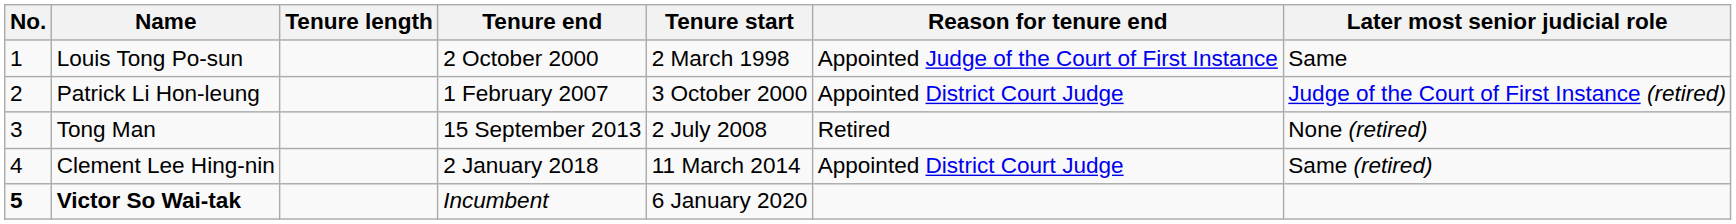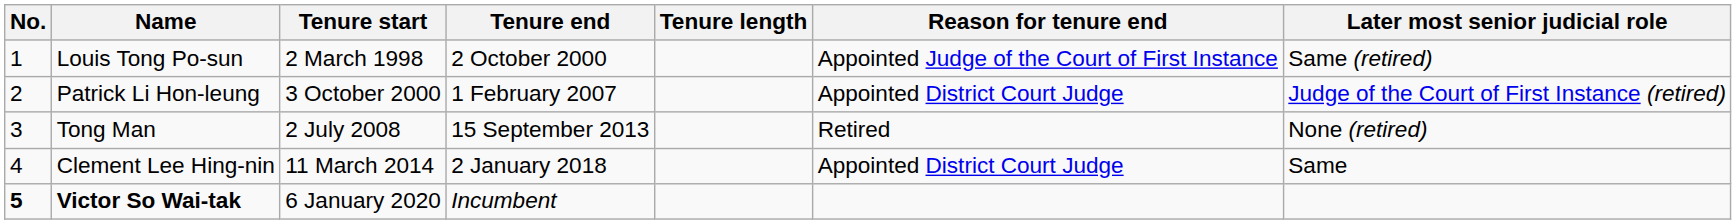columns swapped: Tenure start <-> Tenure length
Louis Tong Po-sun | Later most senior judicial role: Same -> Same (retired)
Clement Lee Hing-nin | Later most senior judicial role: Same (retired) -> Same
